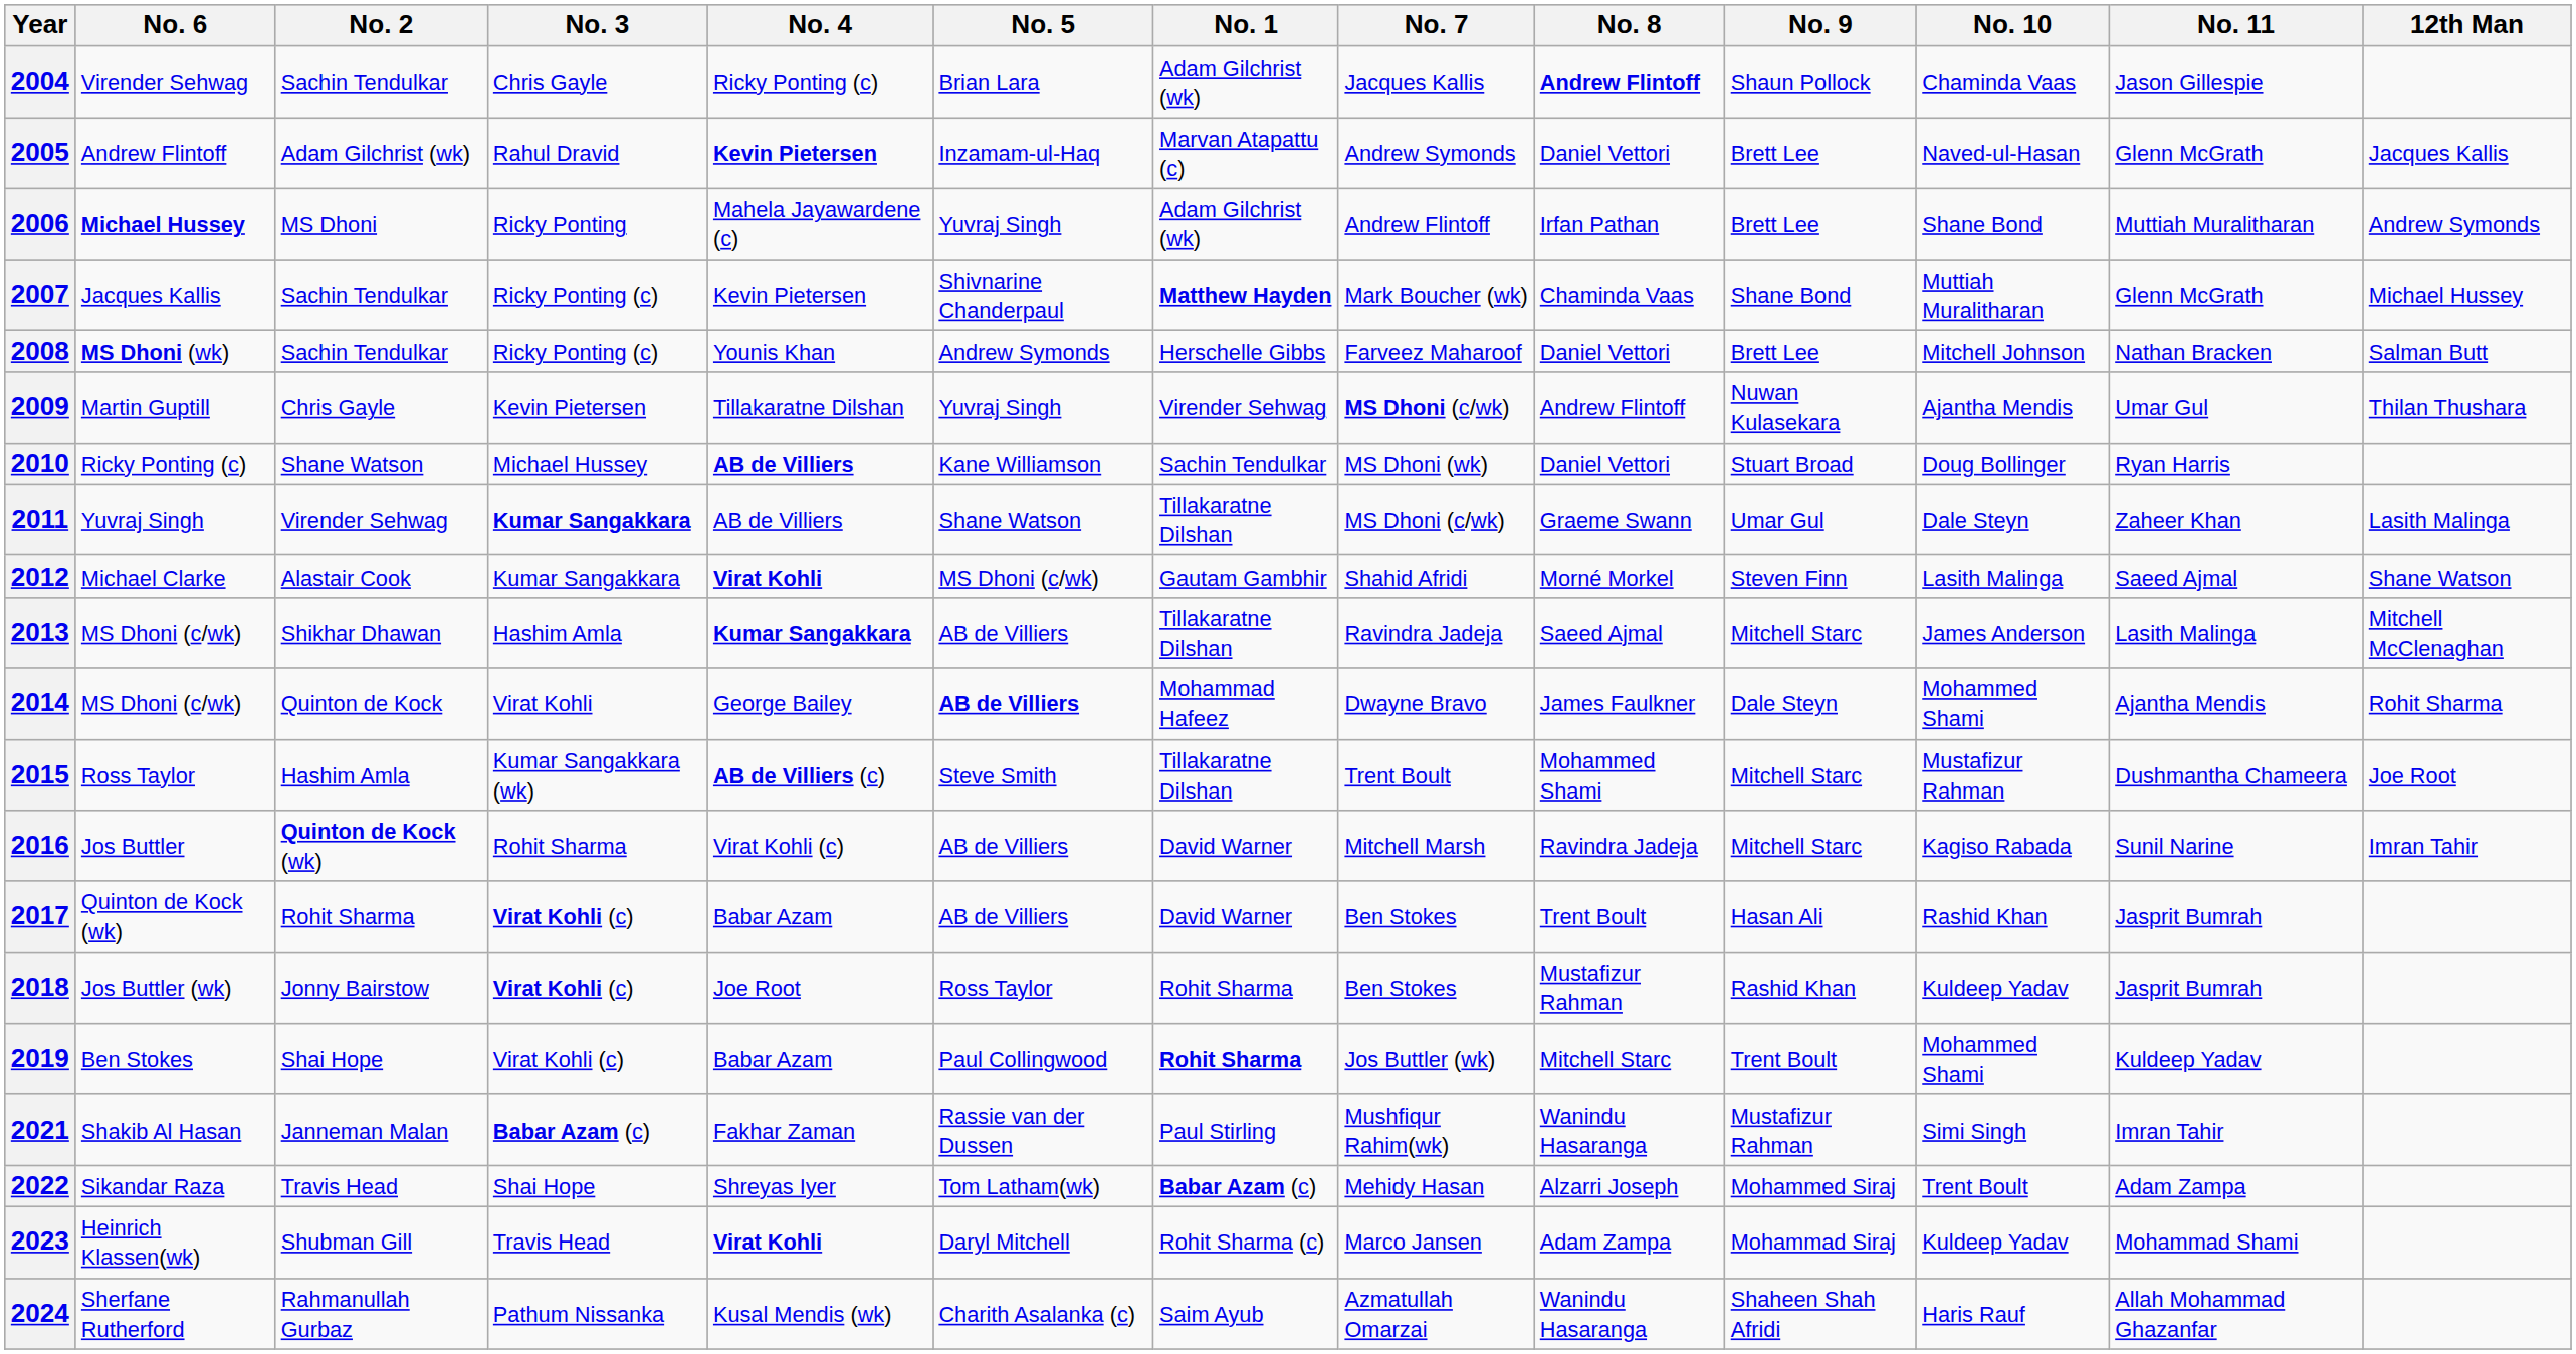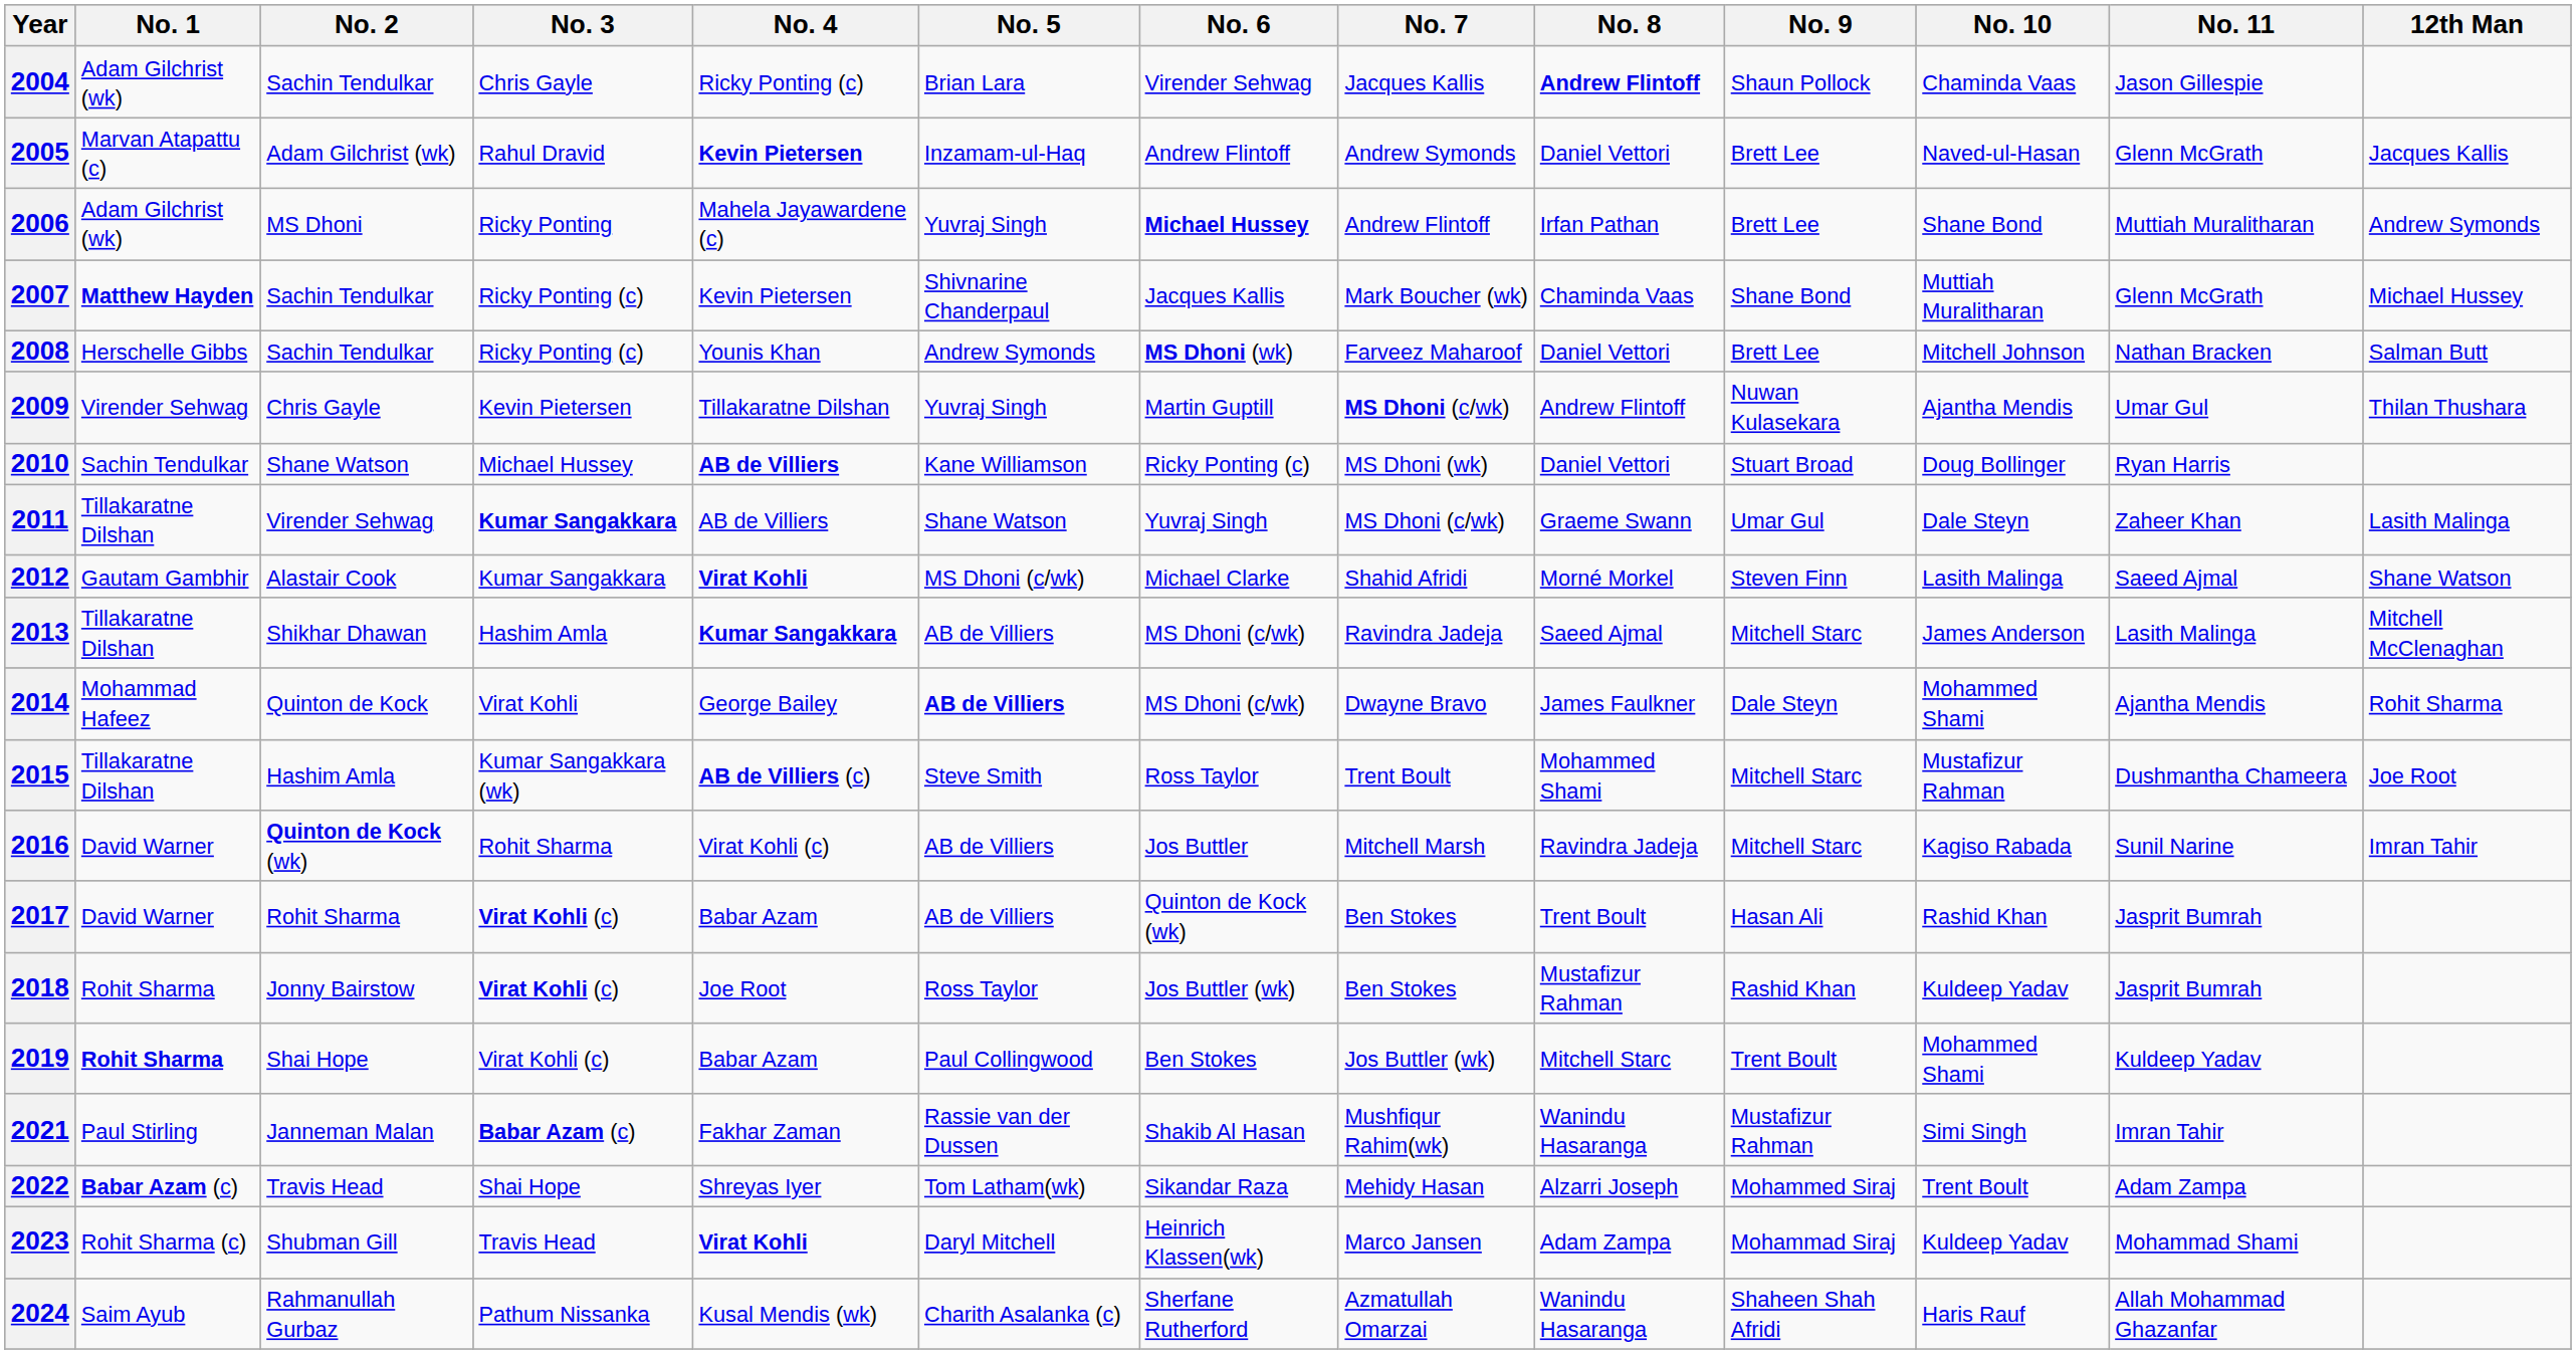columns swapped: No. 1 <-> No. 6
